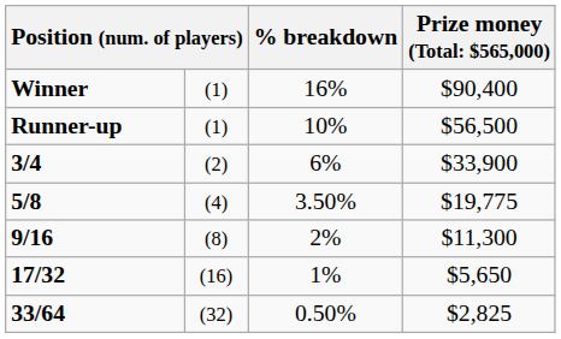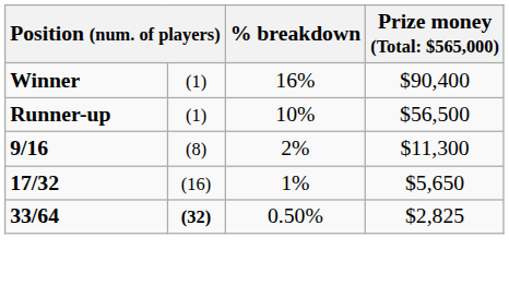- row: 3/4 | (2) | 6% | $33,900
- row: 5/8 | (4) | 3.50% | $19,775
33/64 | column 2: normal -> bold
